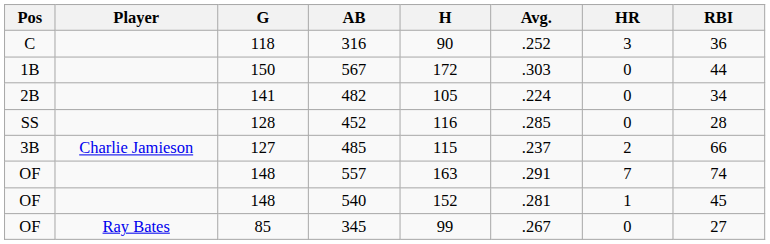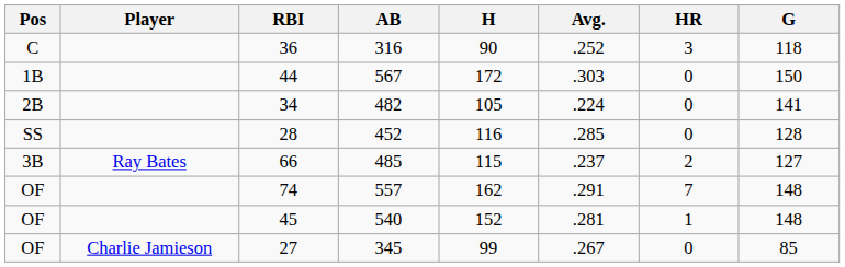columns swapped: G <-> RBI
485 | Player: Charlie Jamieson -> Ray Bates
557 | H: 163 -> 162
345 | Player: Ray Bates -> Charlie Jamieson
